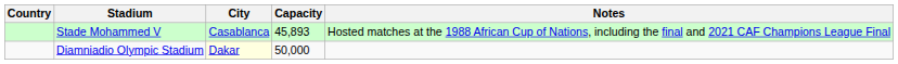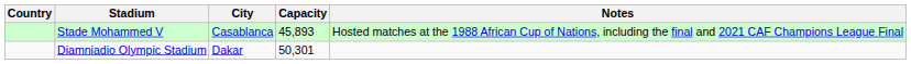Diamniadio Olympic Stadium | City: lightyellow background -> no background
Diamniadio Olympic Stadium | Capacity: 50,000 -> 50,301
